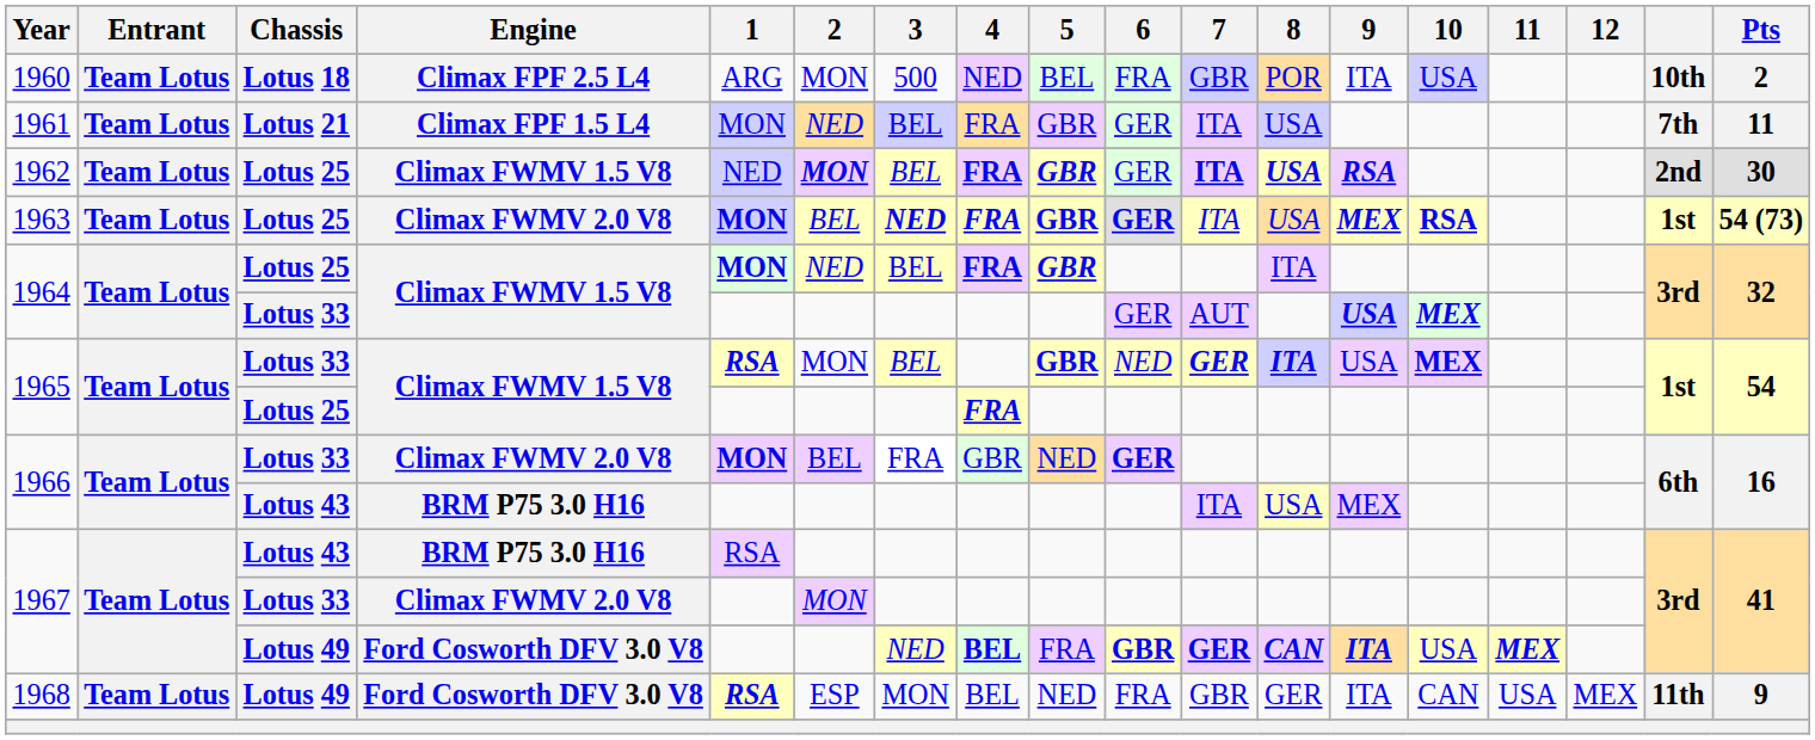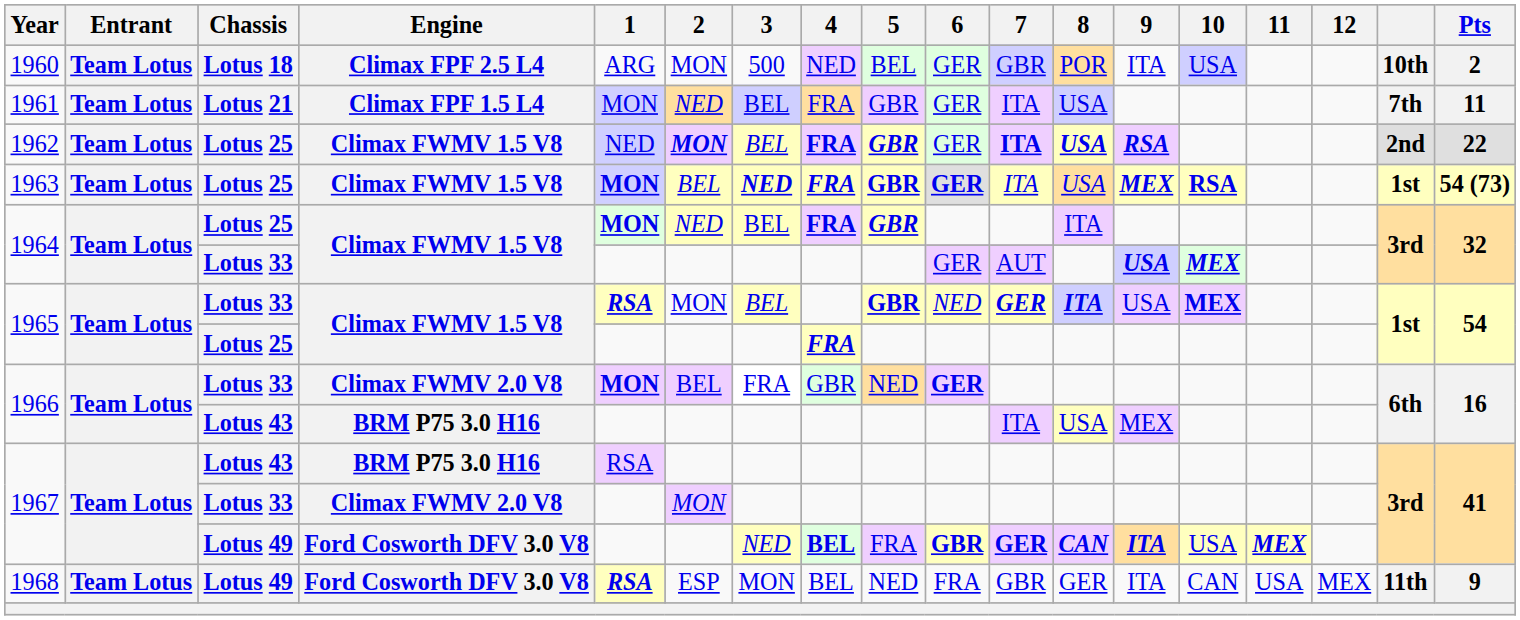1960 | 6: FRA -> GER
1962 | Pts: 30 -> 22
1963 | Engine: Climax FWMV 2.0 V8 -> Climax FWMV 1.5 V8
